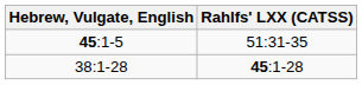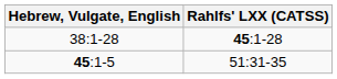rows swapped: 45:1-5 <-> 38:1-28
